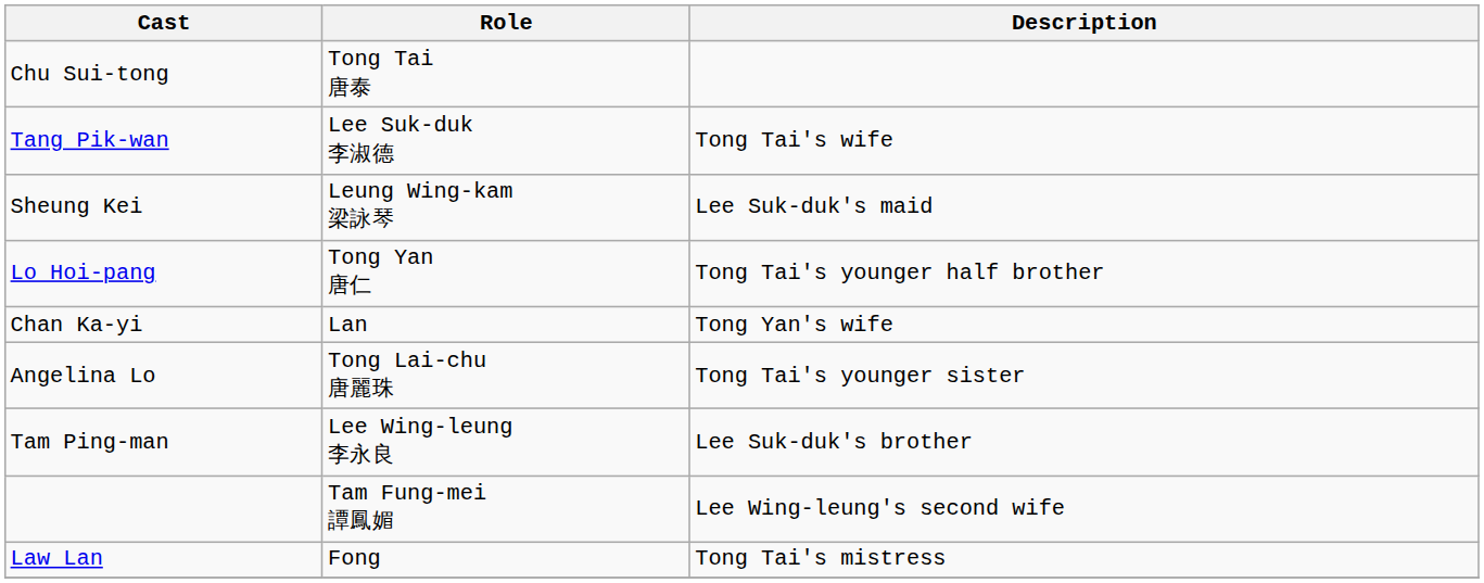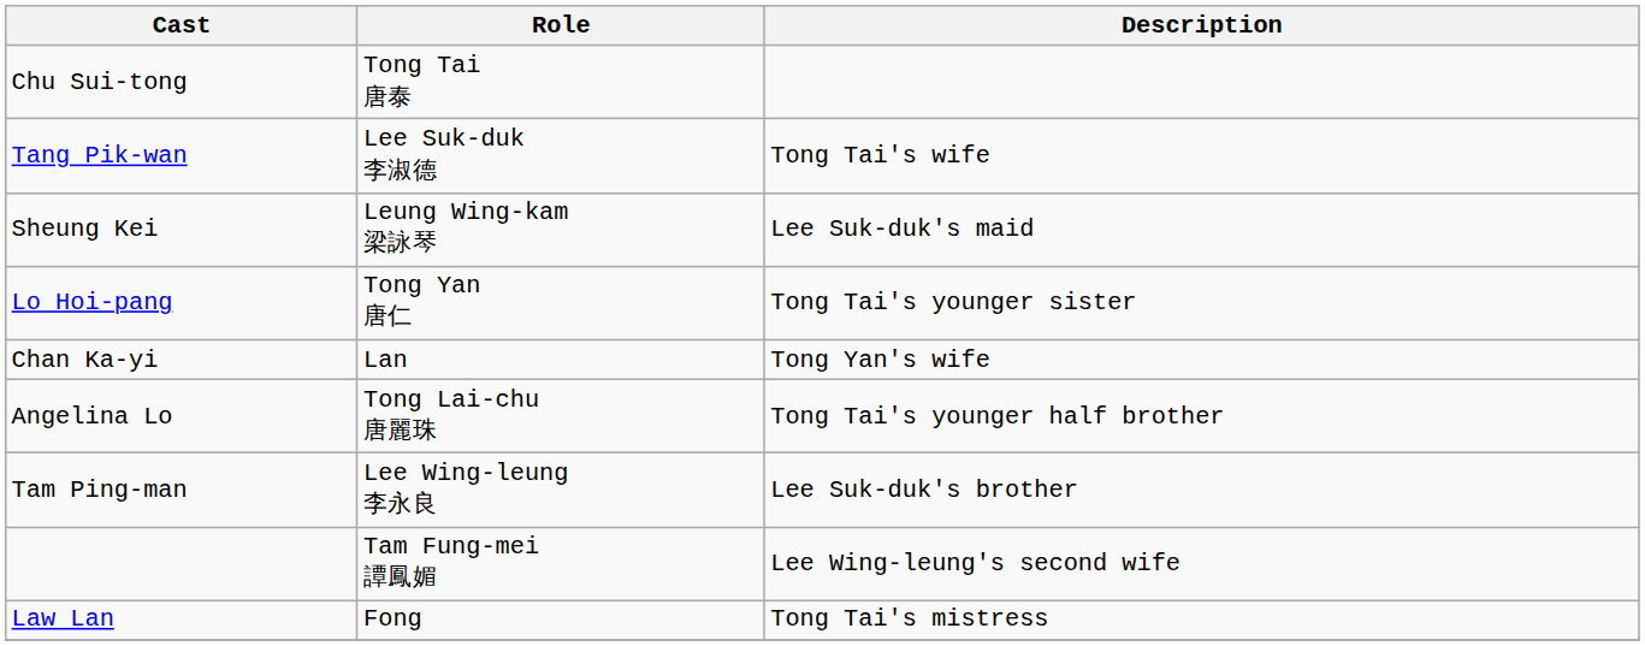Lo Hoi-pang | Description: Tong Tai's younger half brother -> Tong Tai's younger sister
Angelina Lo | Description: Tong Tai's younger sister -> Tong Tai's younger half brother
